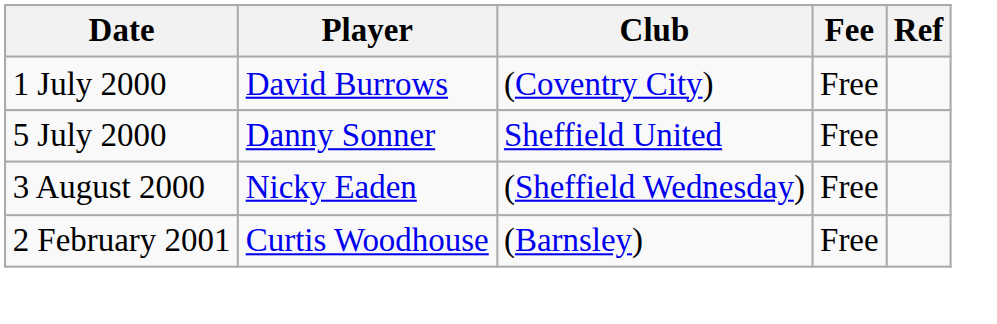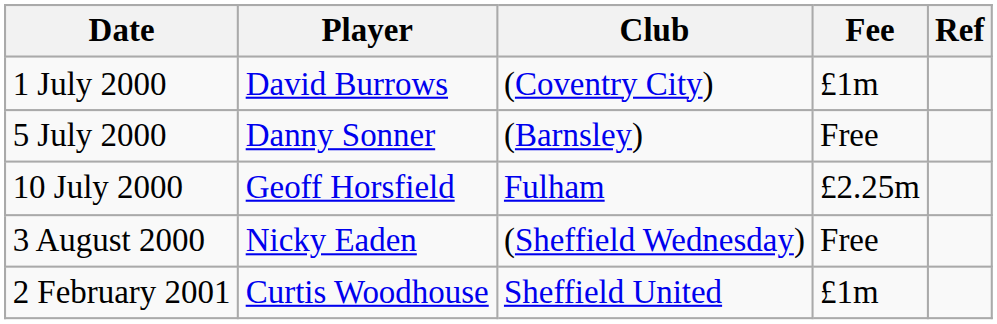1 July 2000 | Fee: Free -> £1m
5 July 2000 | Club: Sheffield United -> (Barnsley)
+ row: 10 July 2000 | Geoff Horsfield | Fulham | £2.25m
2 February 2001 | Club: (Barnsley) -> Sheffield United
2 February 2001 | Fee: Free -> £1m
